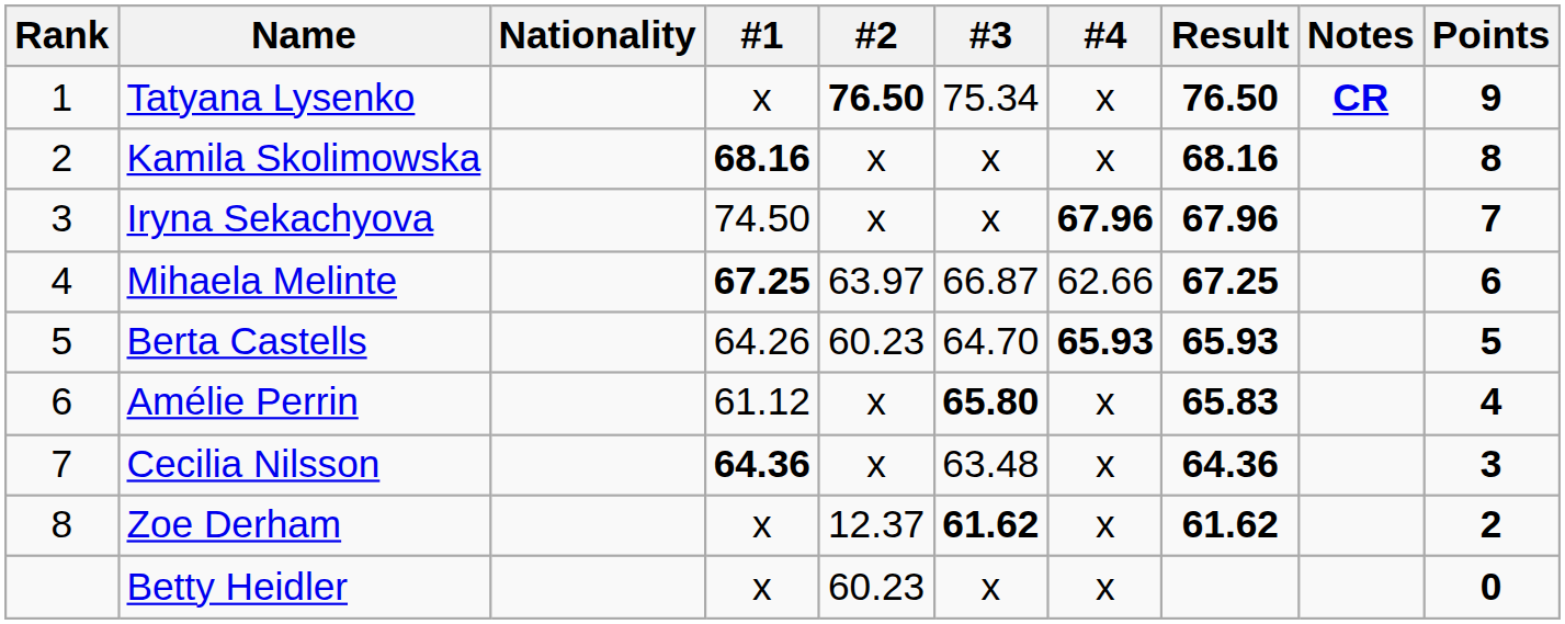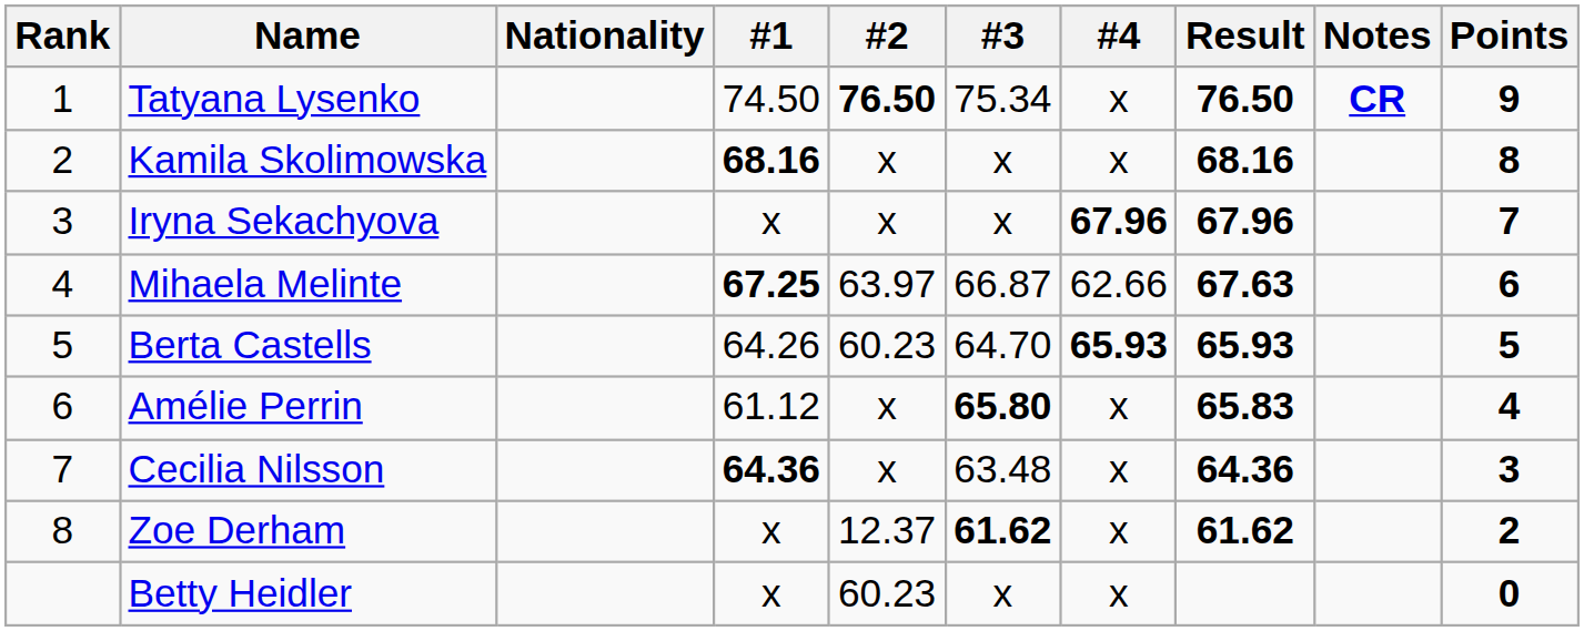Tatyana Lysenko | #1: x -> 74.50
Iryna Sekachyova | #1: 74.50 -> x
Mihaela Melinte | Result: 67.25 -> 67.63
